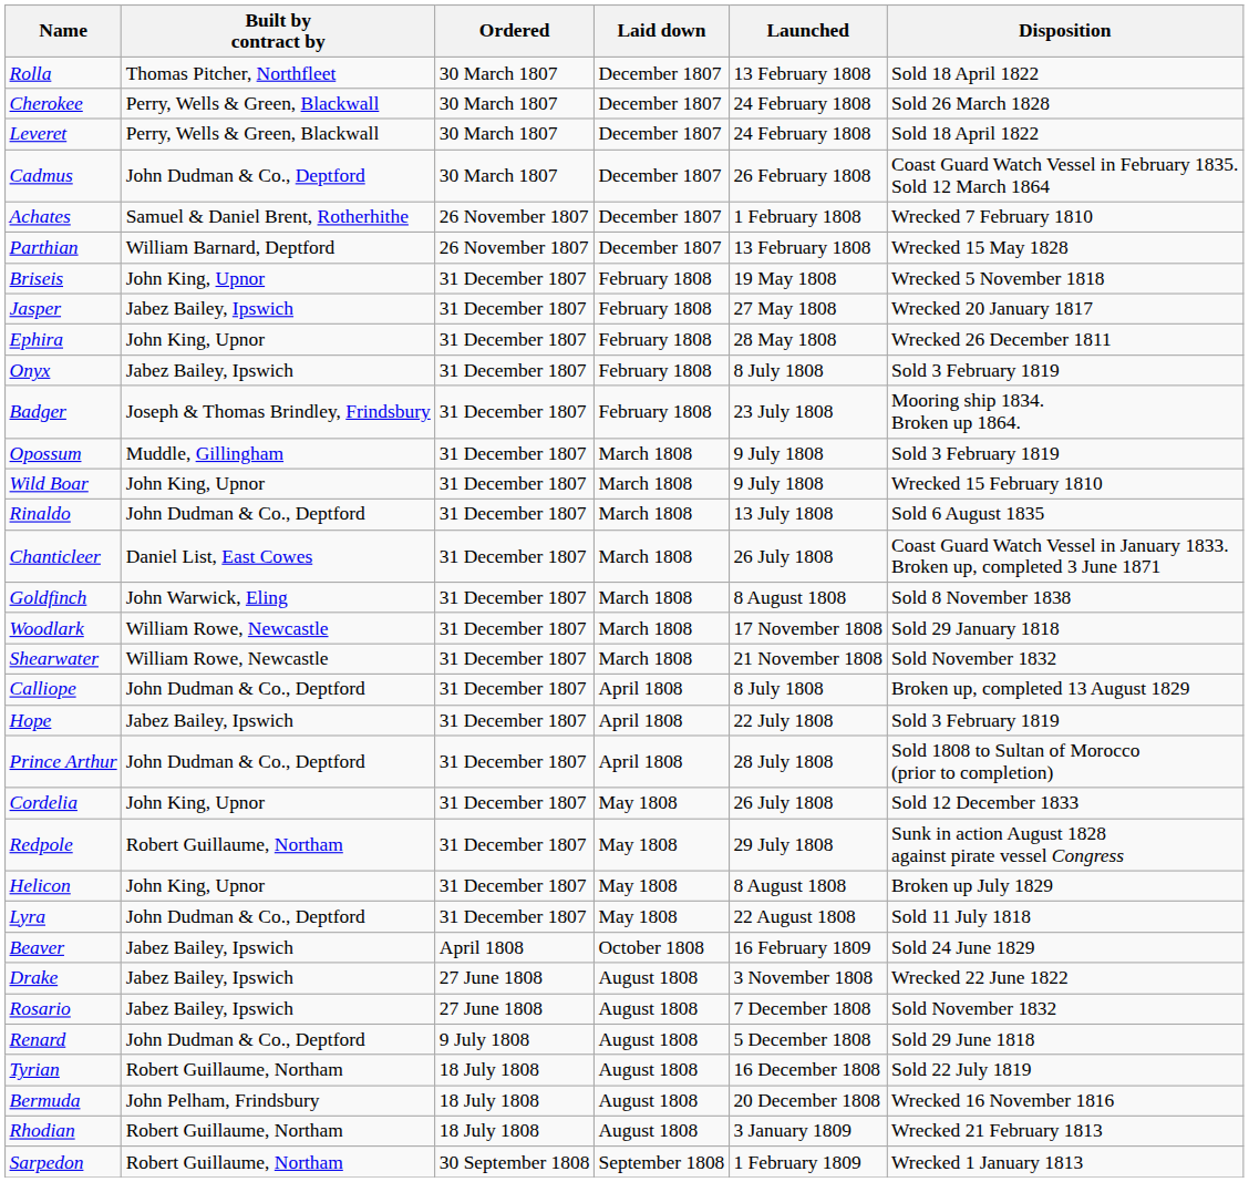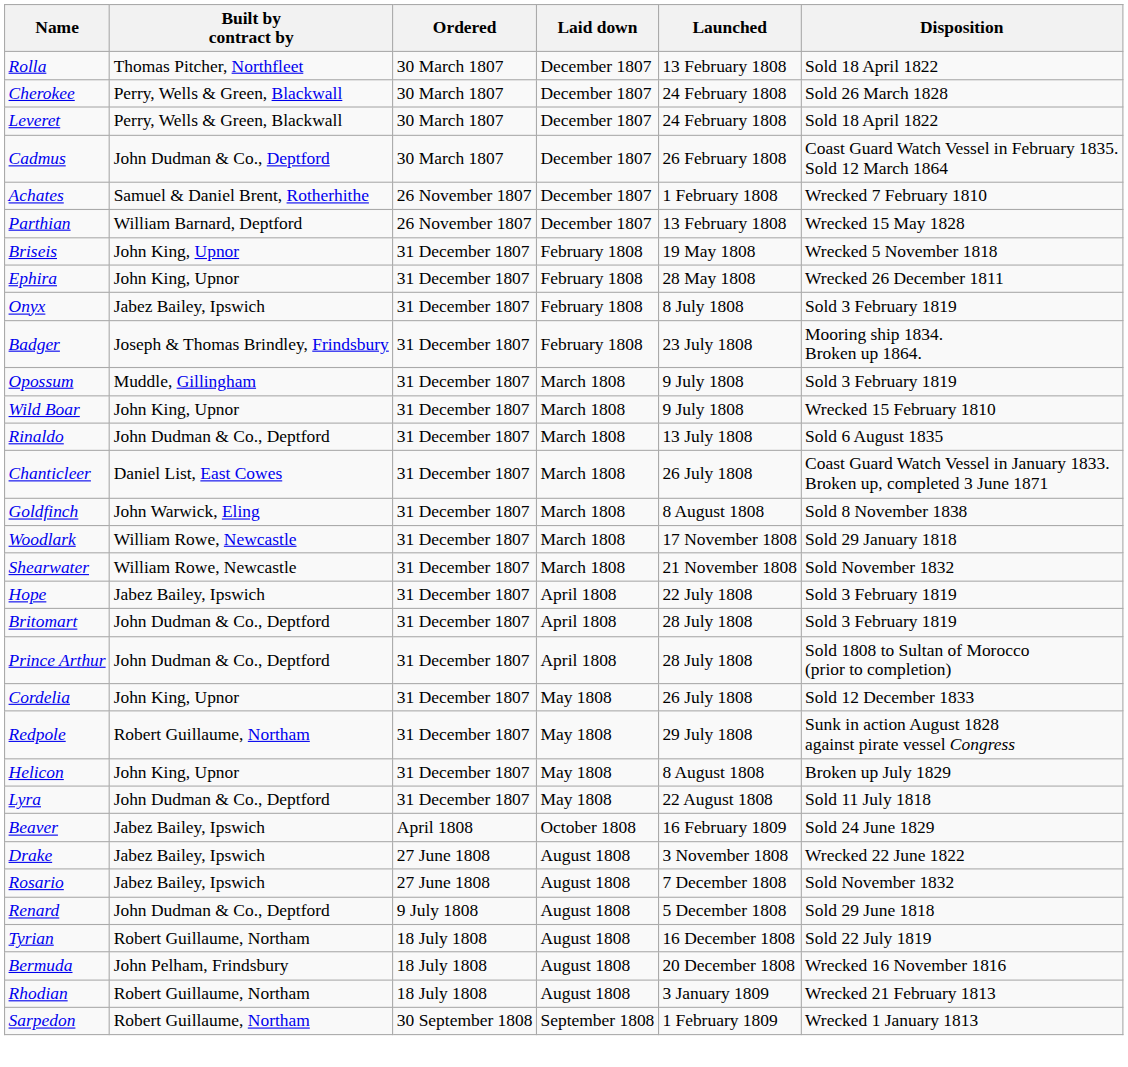- row: Jasper | Jabez Bailey, Ipswich | 31 December 1807 | February 1808 | 27 May 1808 | Wrecked 20 January 1817
- row: Calliope | John Dudman & Co., Deptford | 31 December 1807 | April 1808 | 8 July 1808 | Broken up, completed 13 August 1829
+ row: Britomart | John Dudman & Co., Deptford | 31 December 1807 | April 1808 | 28 July 1808 | Sold 3 February 1819
